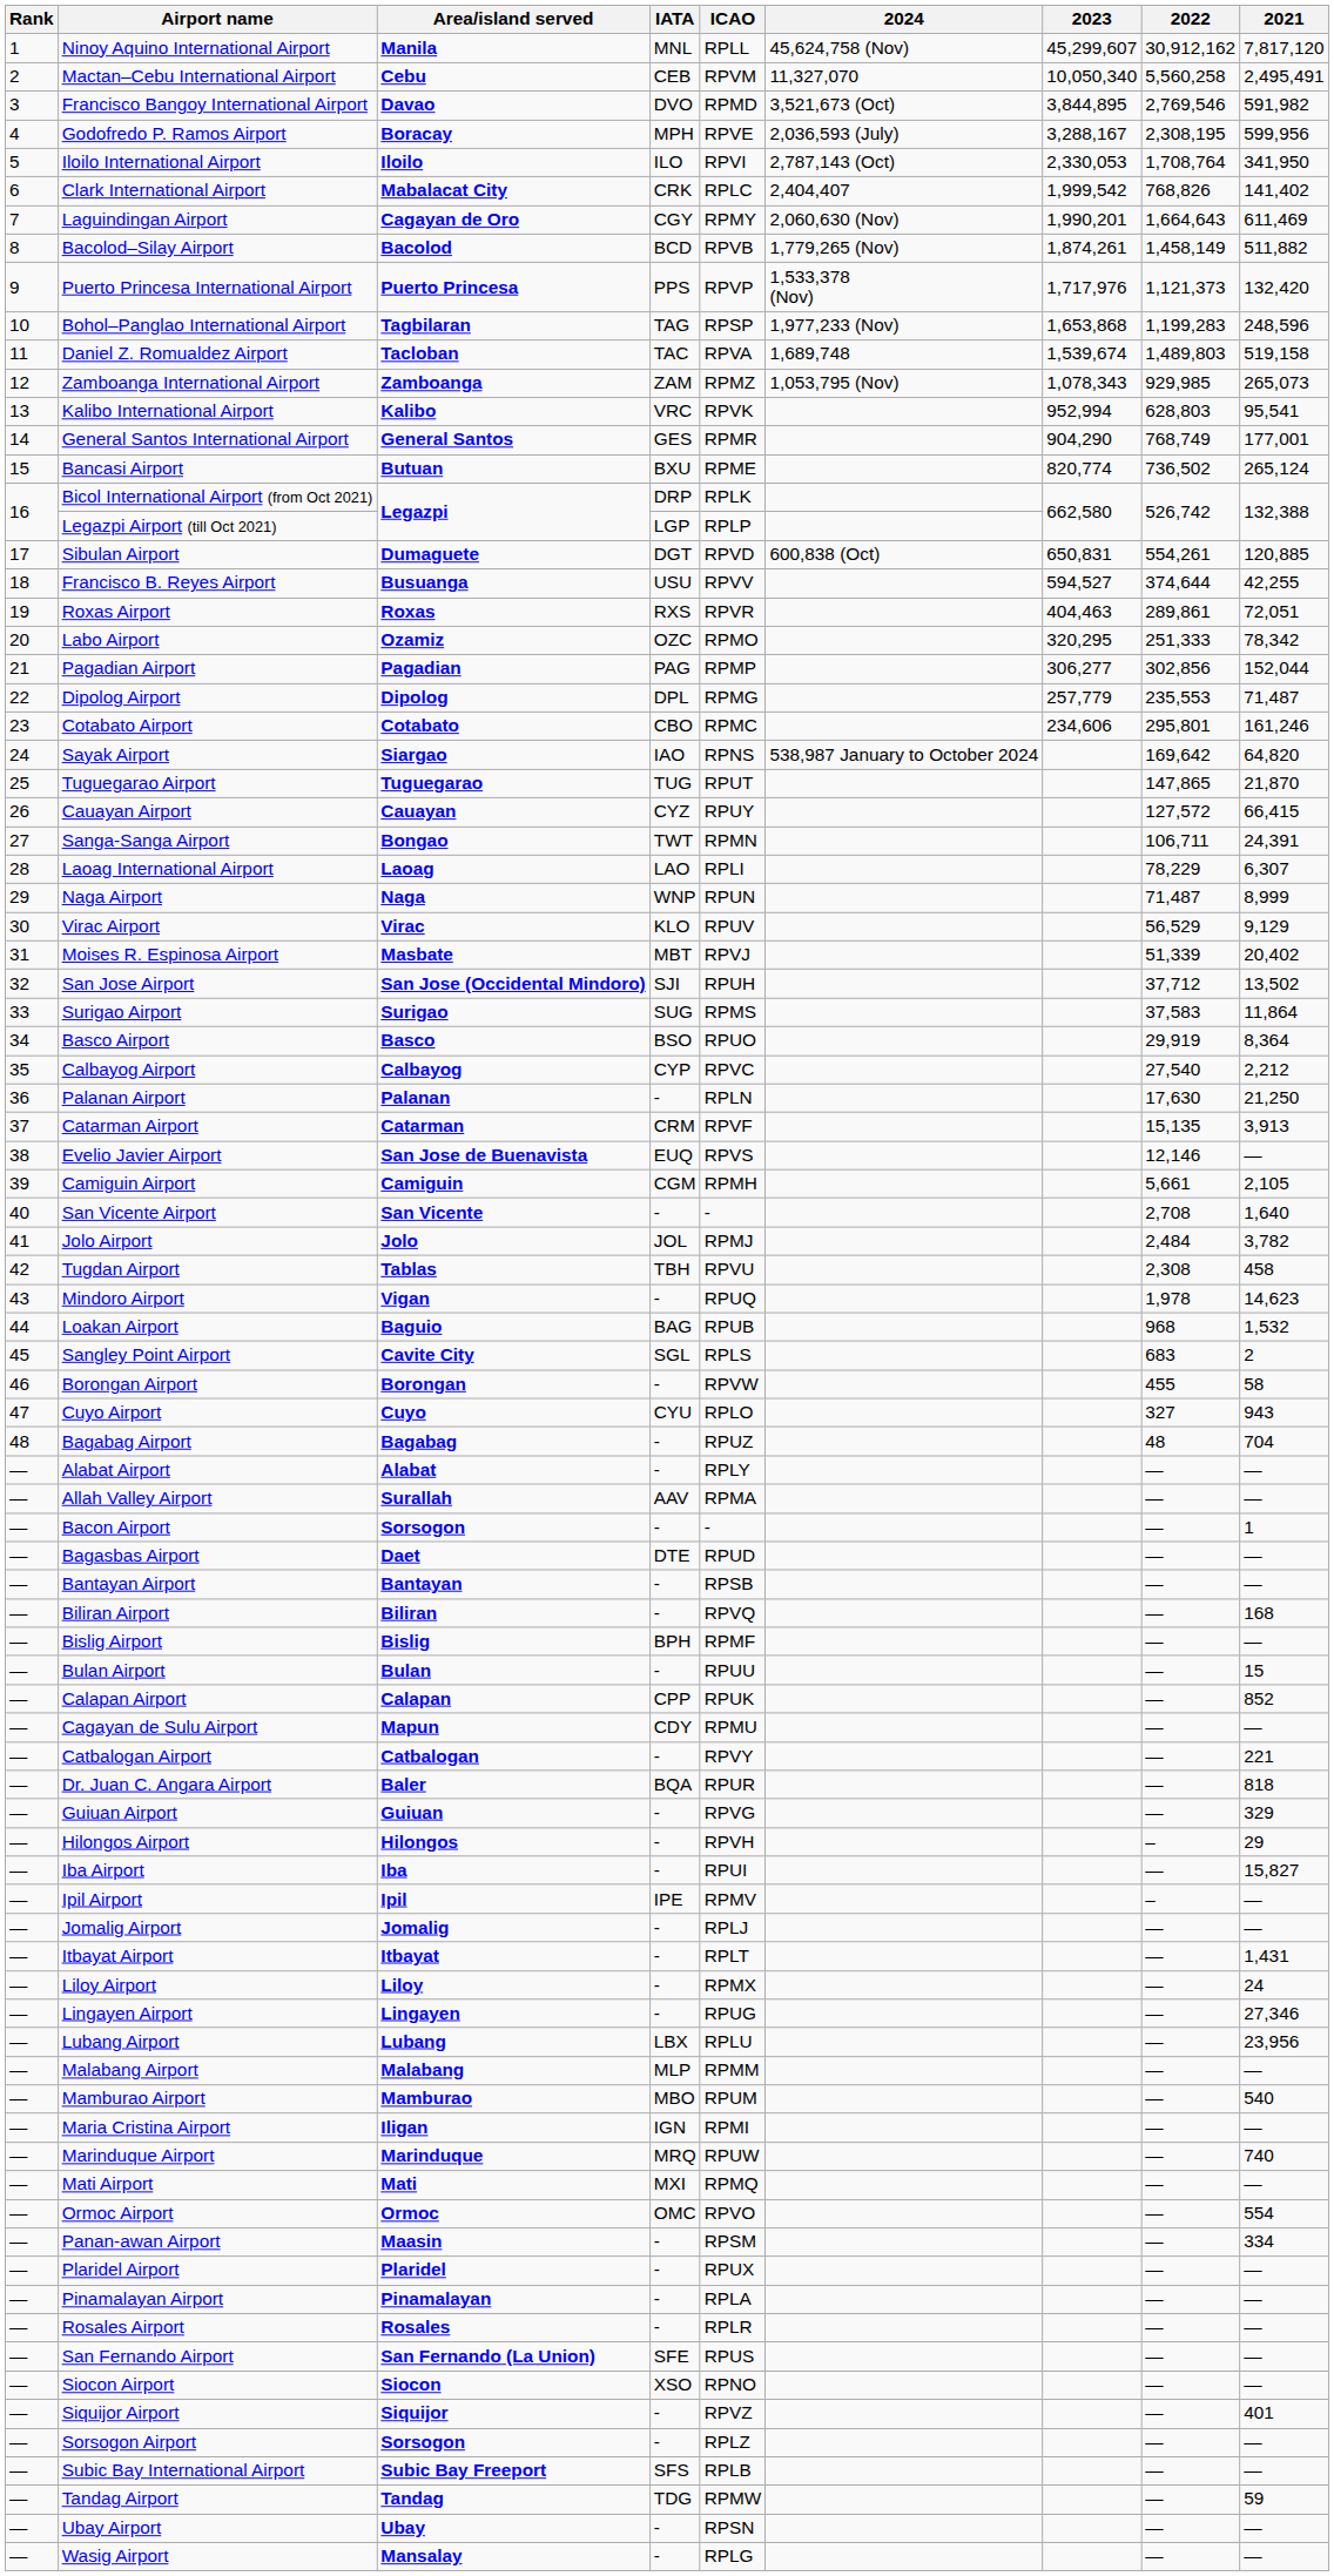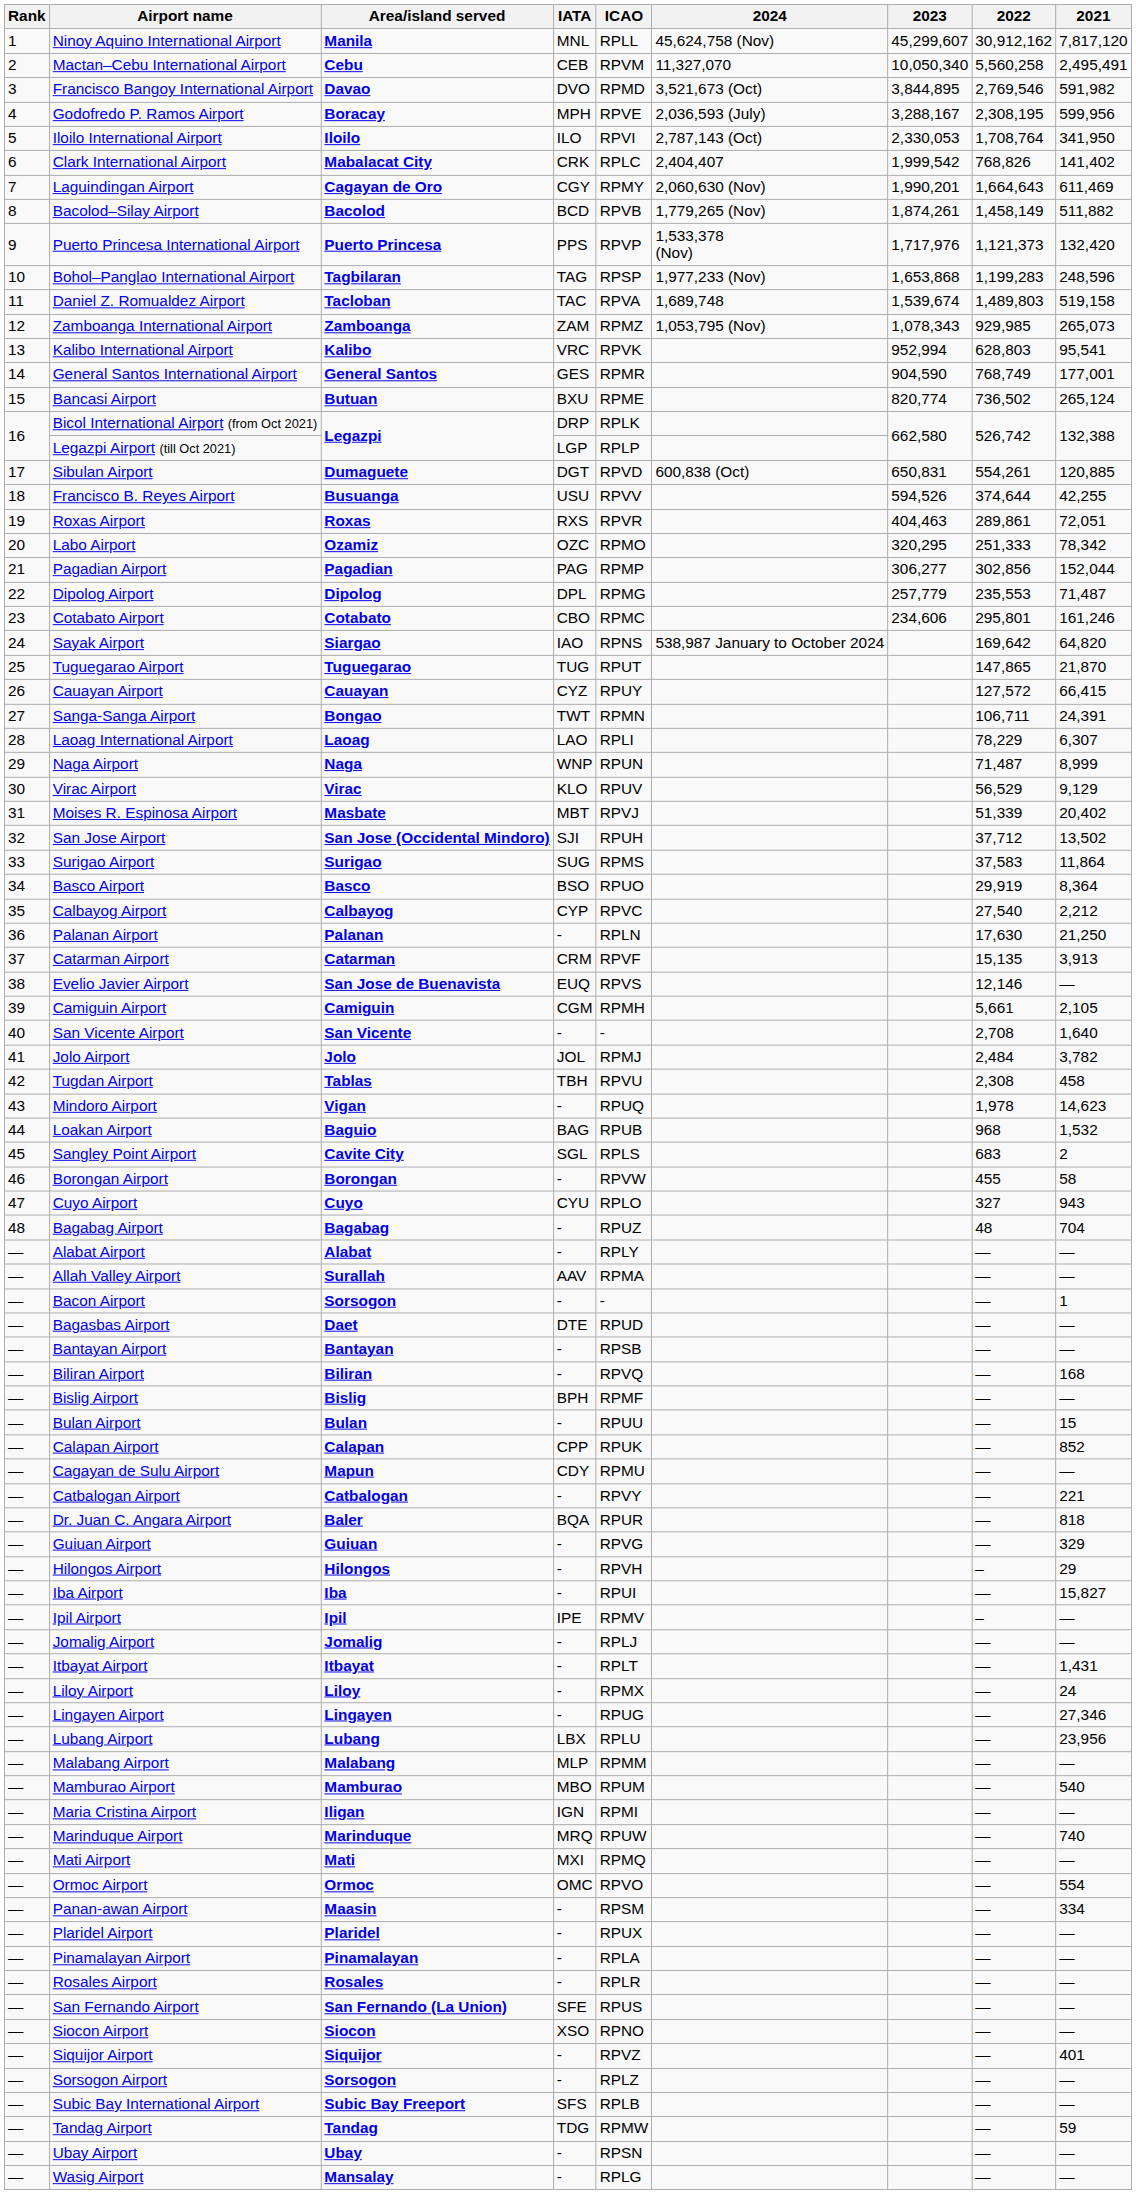General Santos International Airport | 2023: 904,290 -> 904,590
Francisco B. Reyes Airport | 2023: 594,527 -> 594,526
